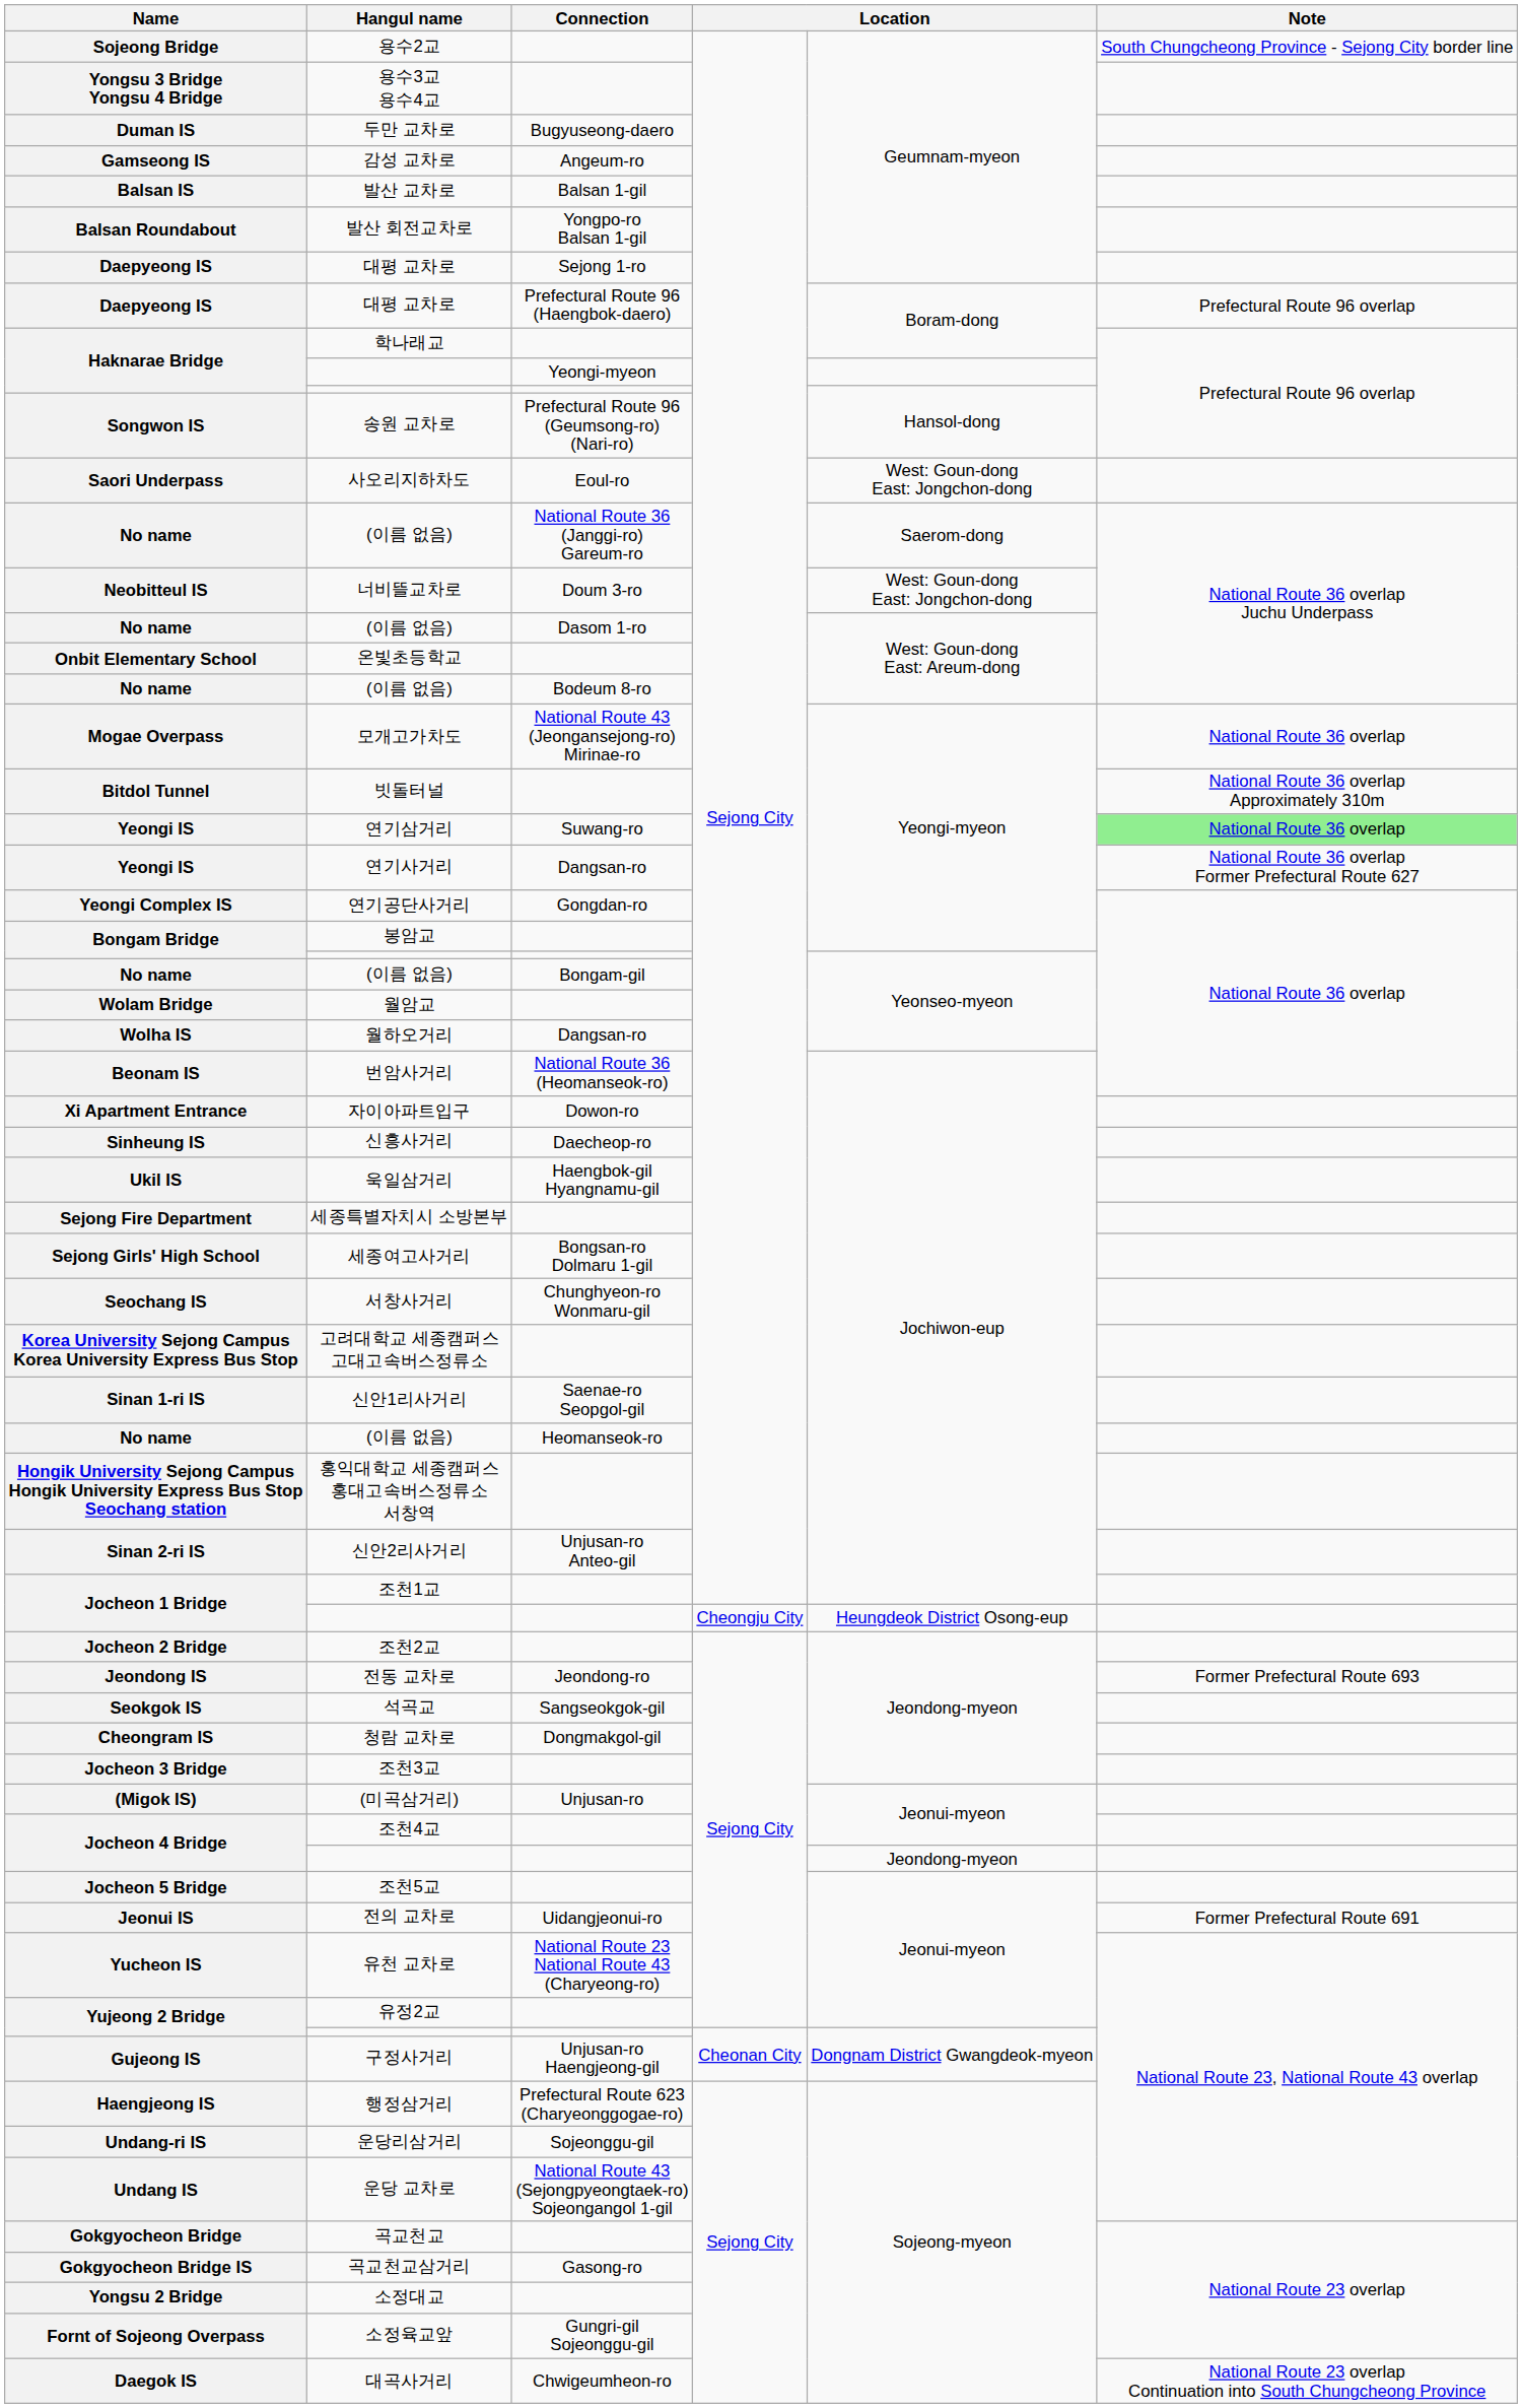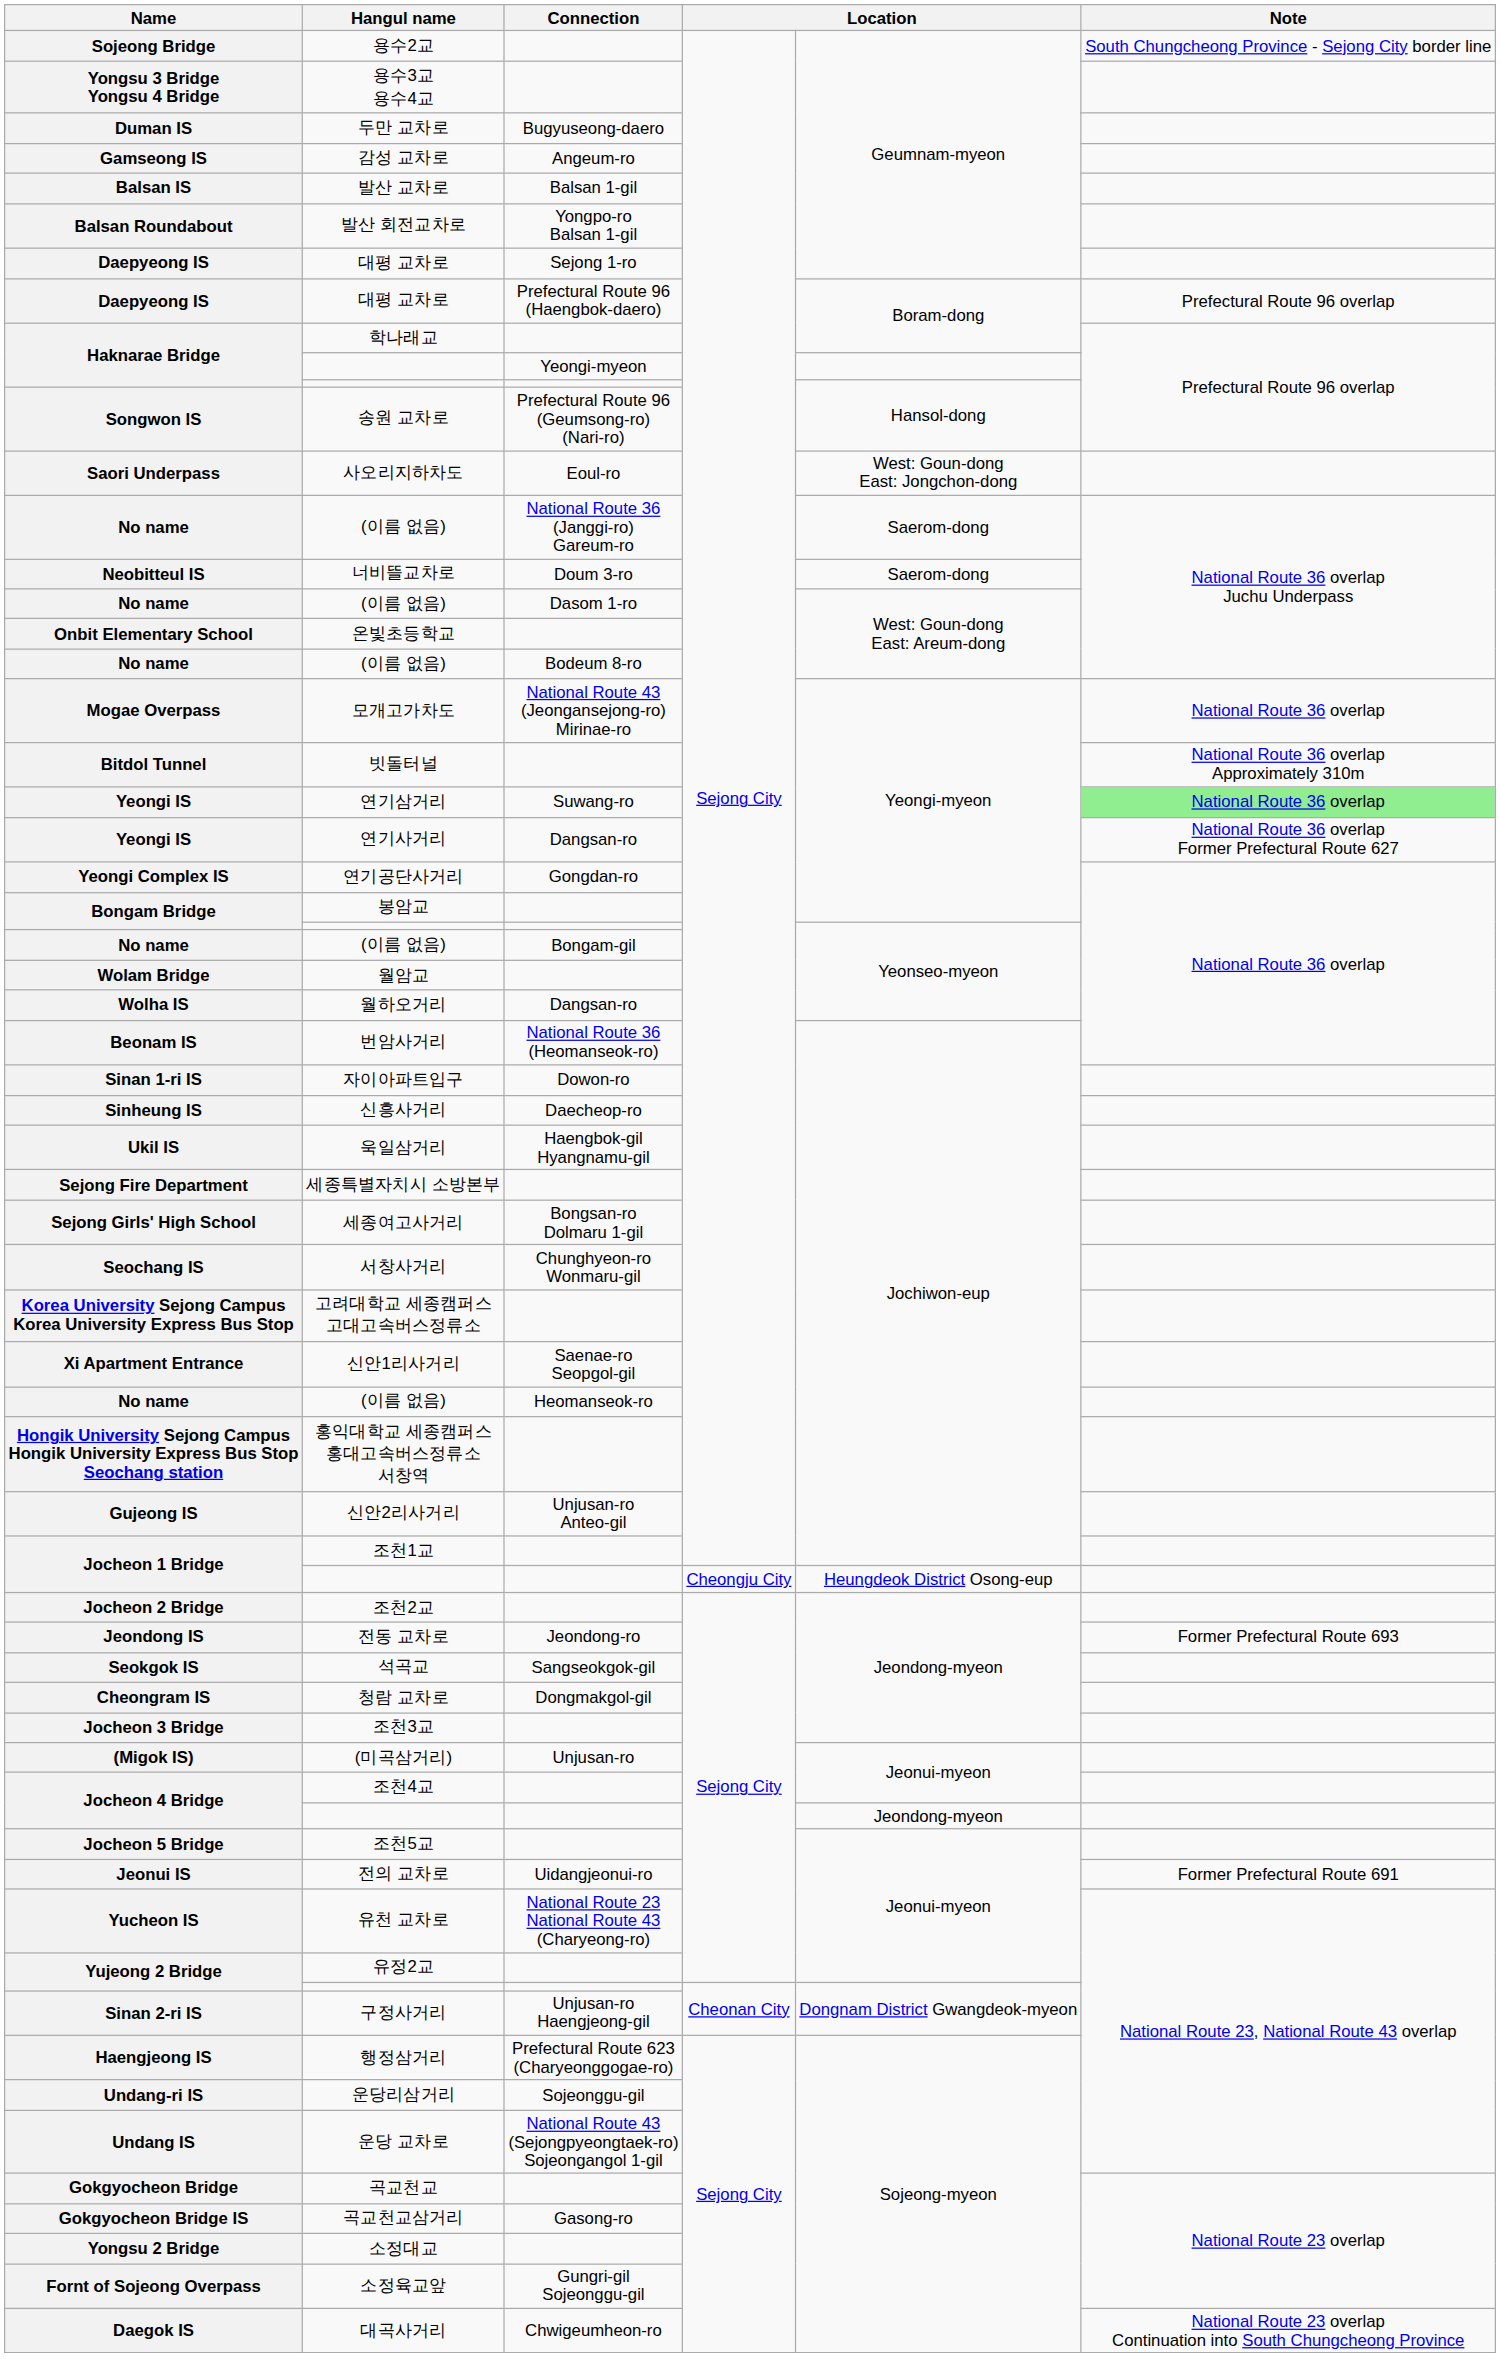너비뜰교차로 | column 5: West: Goun-dong East: Jongchon-dong -> Saerom-dong
자이아파트입구 | Name: Xi Apartment Entrance -> Sinan 1-ri IS
신안1리사거리 | Name: Sinan 1-ri IS -> Xi Apartment Entrance
신안2리사거리 | Name: Sinan 2-ri IS -> Gujeong IS
구정사거리 | Name: Gujeong IS -> Sinan 2-ri IS
